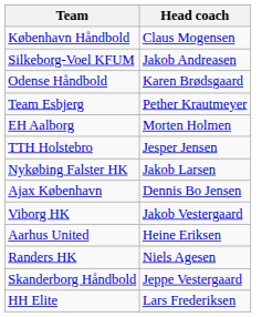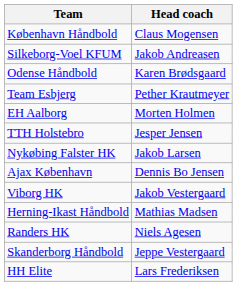- row: Aarhus United | Heine Eriksen
+ row: Herning-Ikast Håndbold | Mathias Madsen
